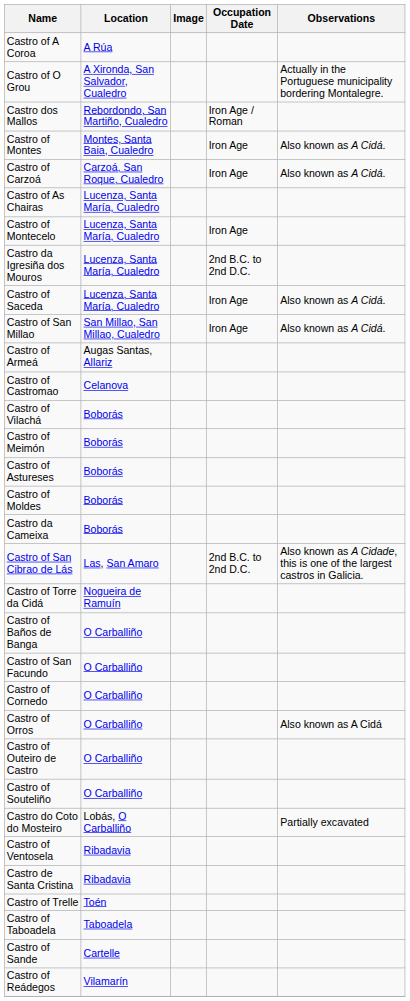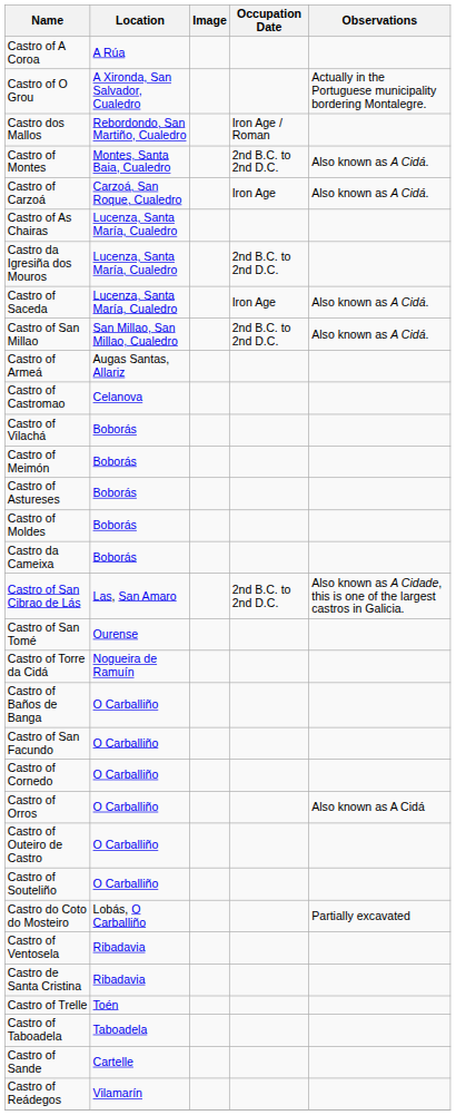Castro of Montes | Occupation Date: Iron Age -> 2nd B.C. to 2nd D.C.
- row: Castro of Montecelo | Lucenza, Santa María, Cualedro | Iron Age
Castro of San Millao | Occupation Date: Iron Age -> 2nd B.C. to 2nd D.C.
+ row: Castro of San Tomé | Ourense
